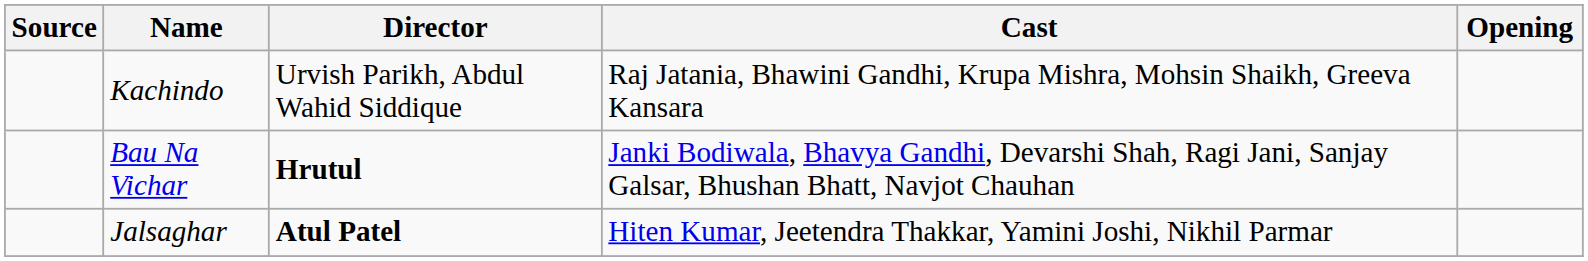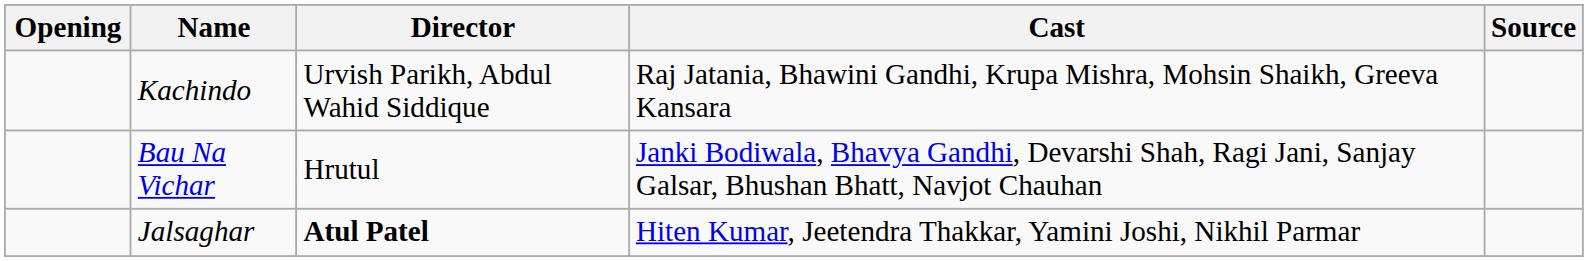columns swapped: Opening <-> Source
Bau Na Vichar | Director: bold -> normal
